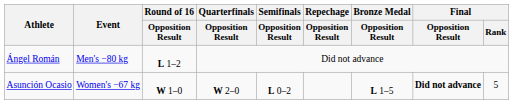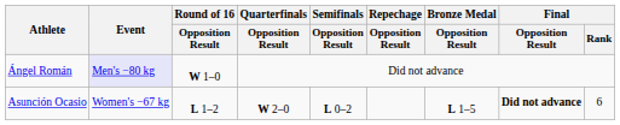Ángel Román | Event: no background -> lavender background
Ángel Román | Round of 16 / Opposition Result: L 1–2 -> W 1–0
Asunción Ocasio | Round of 16 / Opposition Result: W 1–0 -> L 1–2
Asunción Ocasio | Final / Rank: 5 -> 6
